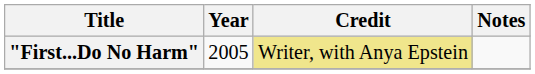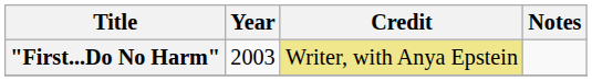"First...Do No Harm" | Year: 2005 -> 2003
